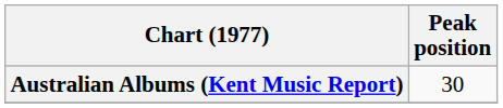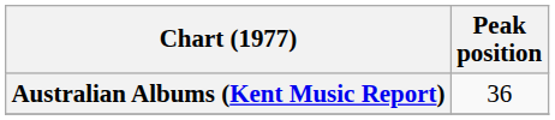Australian Albums (Kent Music Report) | Peak position: 30 -> 36
